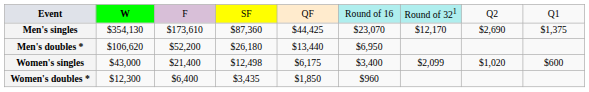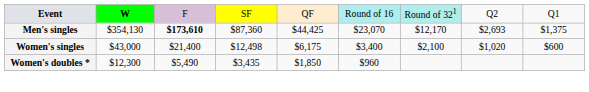Men's singles | column 3: normal -> bold
Men's singles | column 8: $2,690 -> $2,693
- row: Men's doubles * | $106,620 | $52,200 | $26,180 | $13,440 | $6,950
Women's singles | column 7: $2,099 -> $2,100
Women's doubles * | column 3: $6,400 -> $5,490
